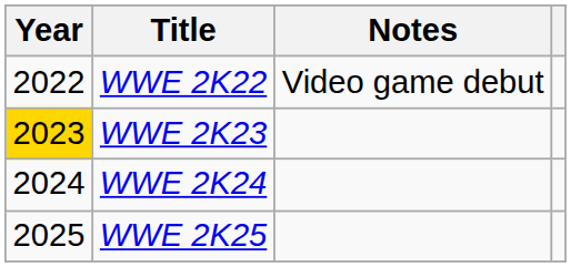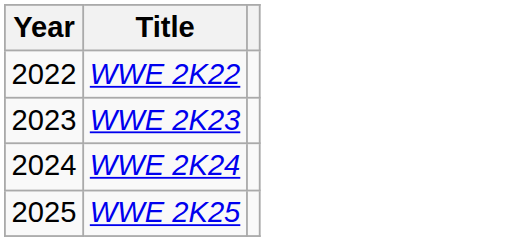- column: Notes | Video game debut
WWE 2K23 | Year: gold background -> no background
